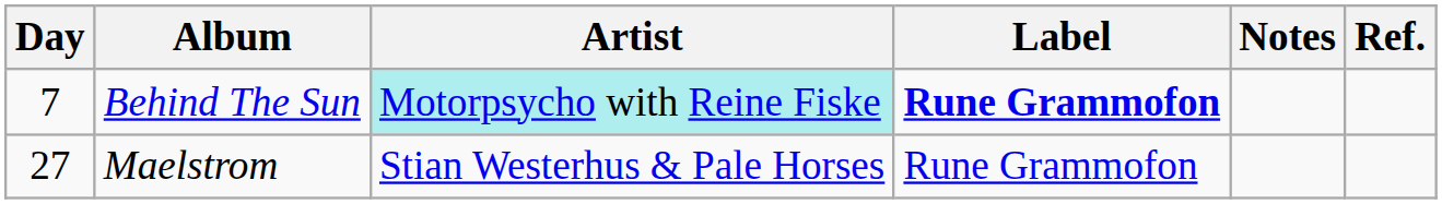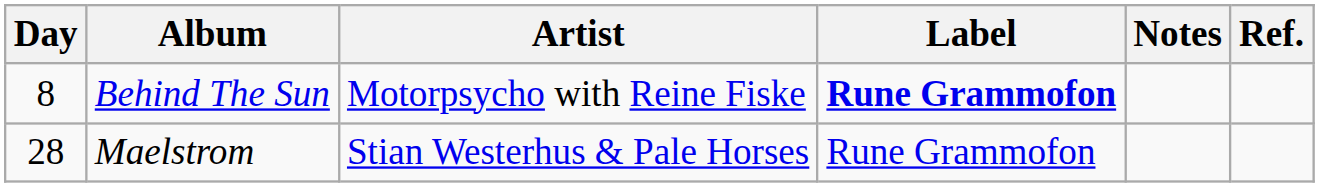Behind The Sun | Day: 7 -> 8
Behind The Sun | Artist: paleturquoise background -> no background
Maelstrom | Day: 27 -> 28
